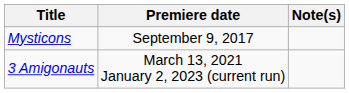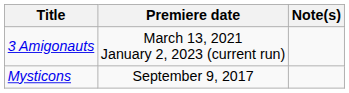rows swapped: Mysticons <-> 3 Amigonauts
